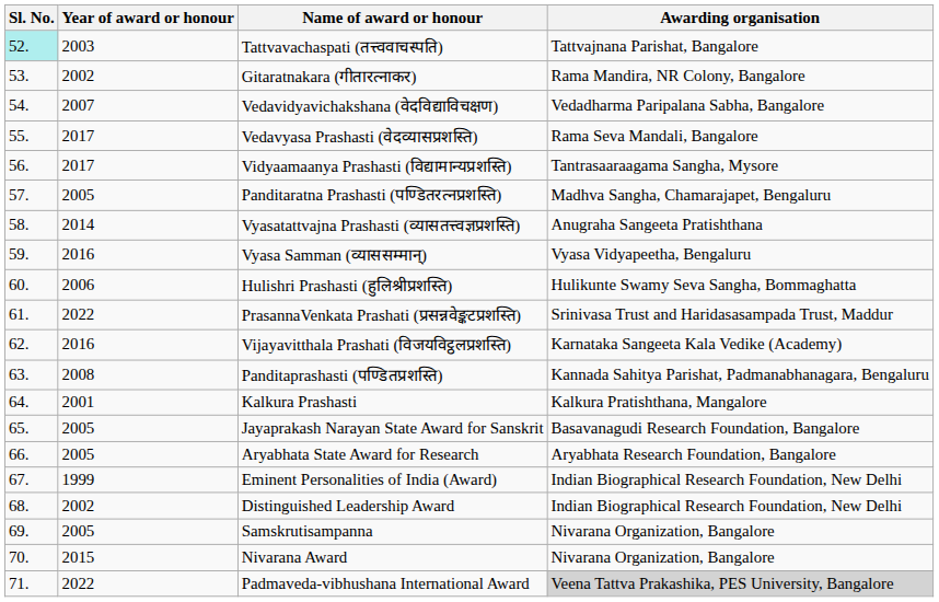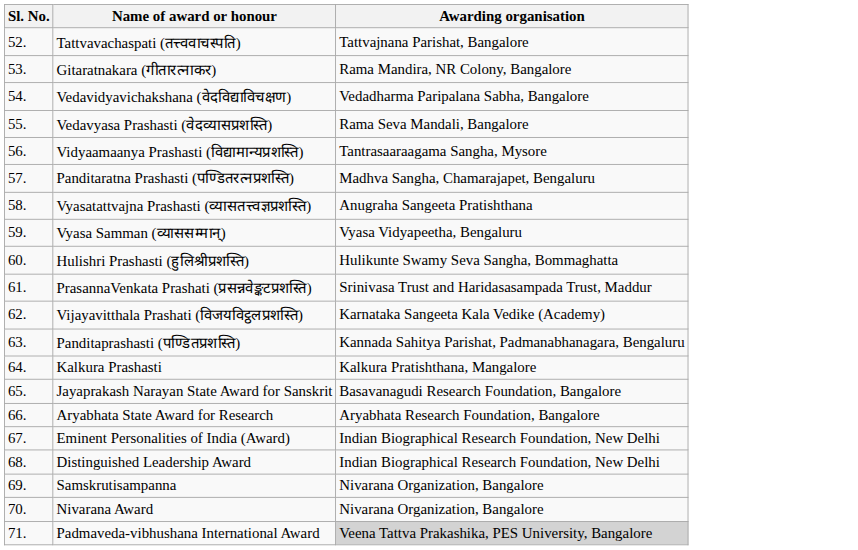- column: Year of award or honour | 2003 | 2002 | 2007 | 2017 | 2017 | 2005 | 2014 | 2016 | 2006 | 2022 | 2016 | 2008 | 2001 | 2005 | 2005 | 1999 | 2002 | 2005 | 2015 | 2022
Tattvavachaspati (तत्त्ववाचस्पति) | Sl. No.: paleturquoise background -> no background
